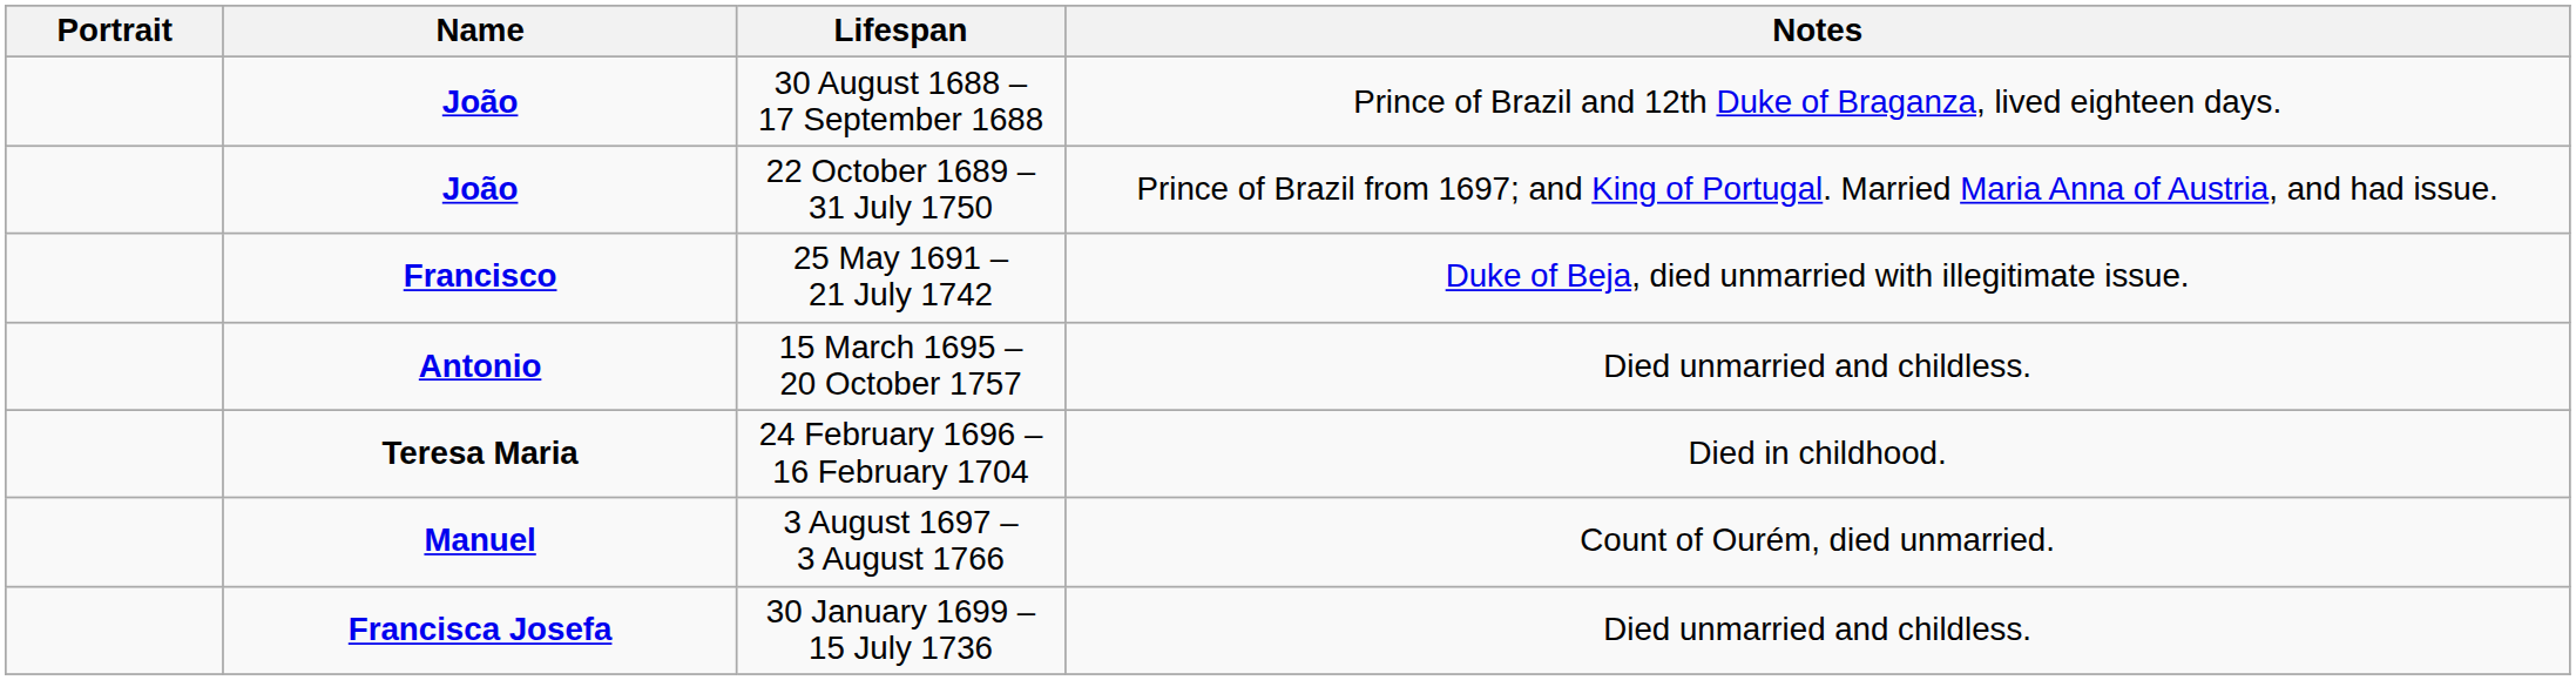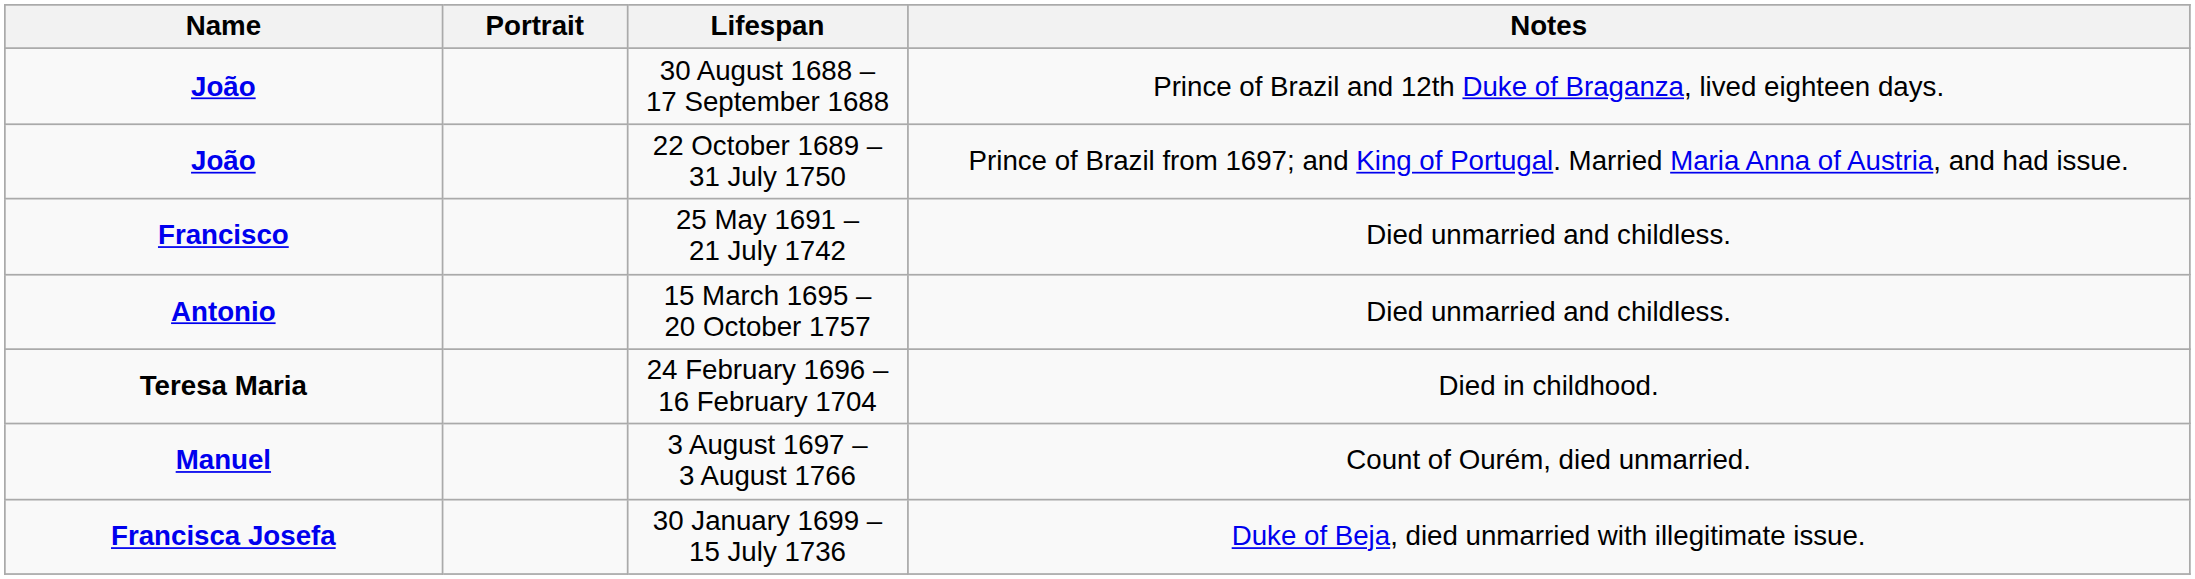columns swapped: Name <-> Portrait
25 May 1691 – 21 July 1742 | Notes: Duke of Beja, died unmarried with illegitimate issue. -> Died unmarried and childless.
30 January 1699 – 15 July 1736 | Notes: Died unmarried and childless. -> Duke of Beja, died unmarried with illegitimate issue.
